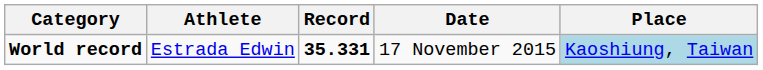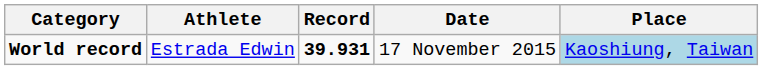World record | Record: 35.331 -> 39.931
